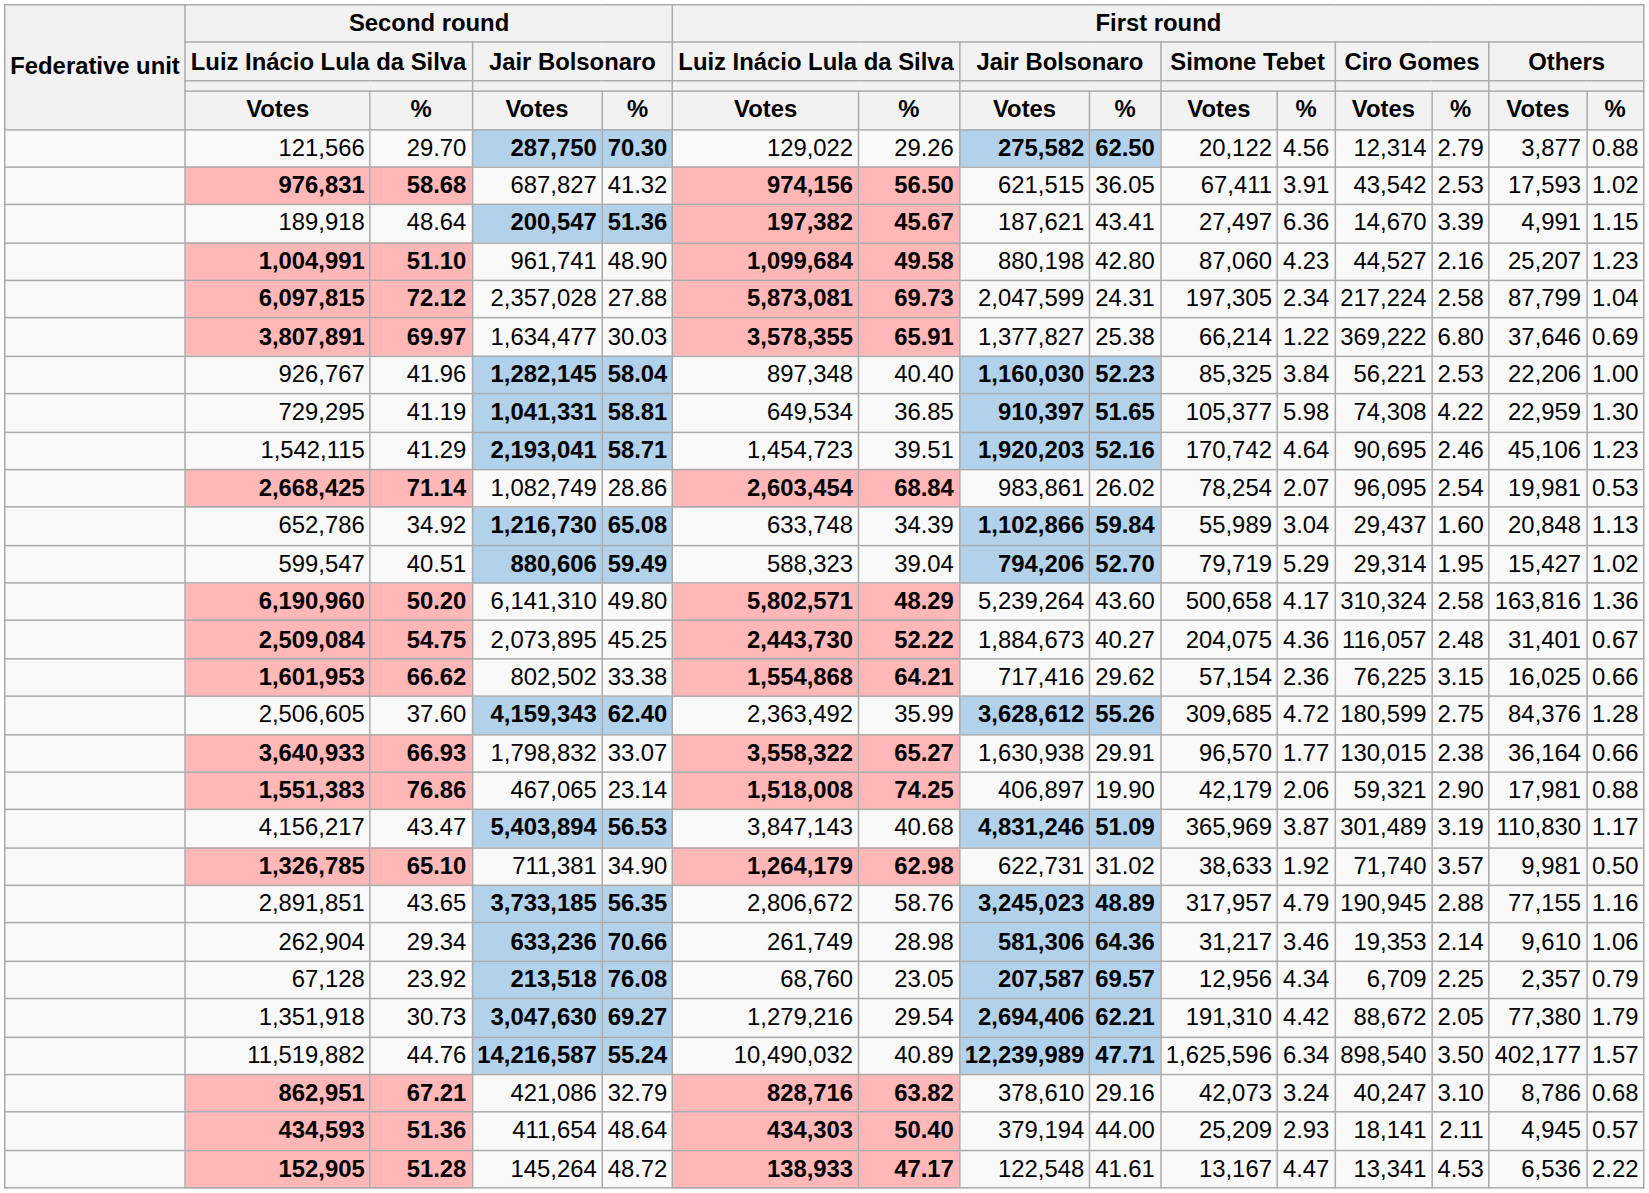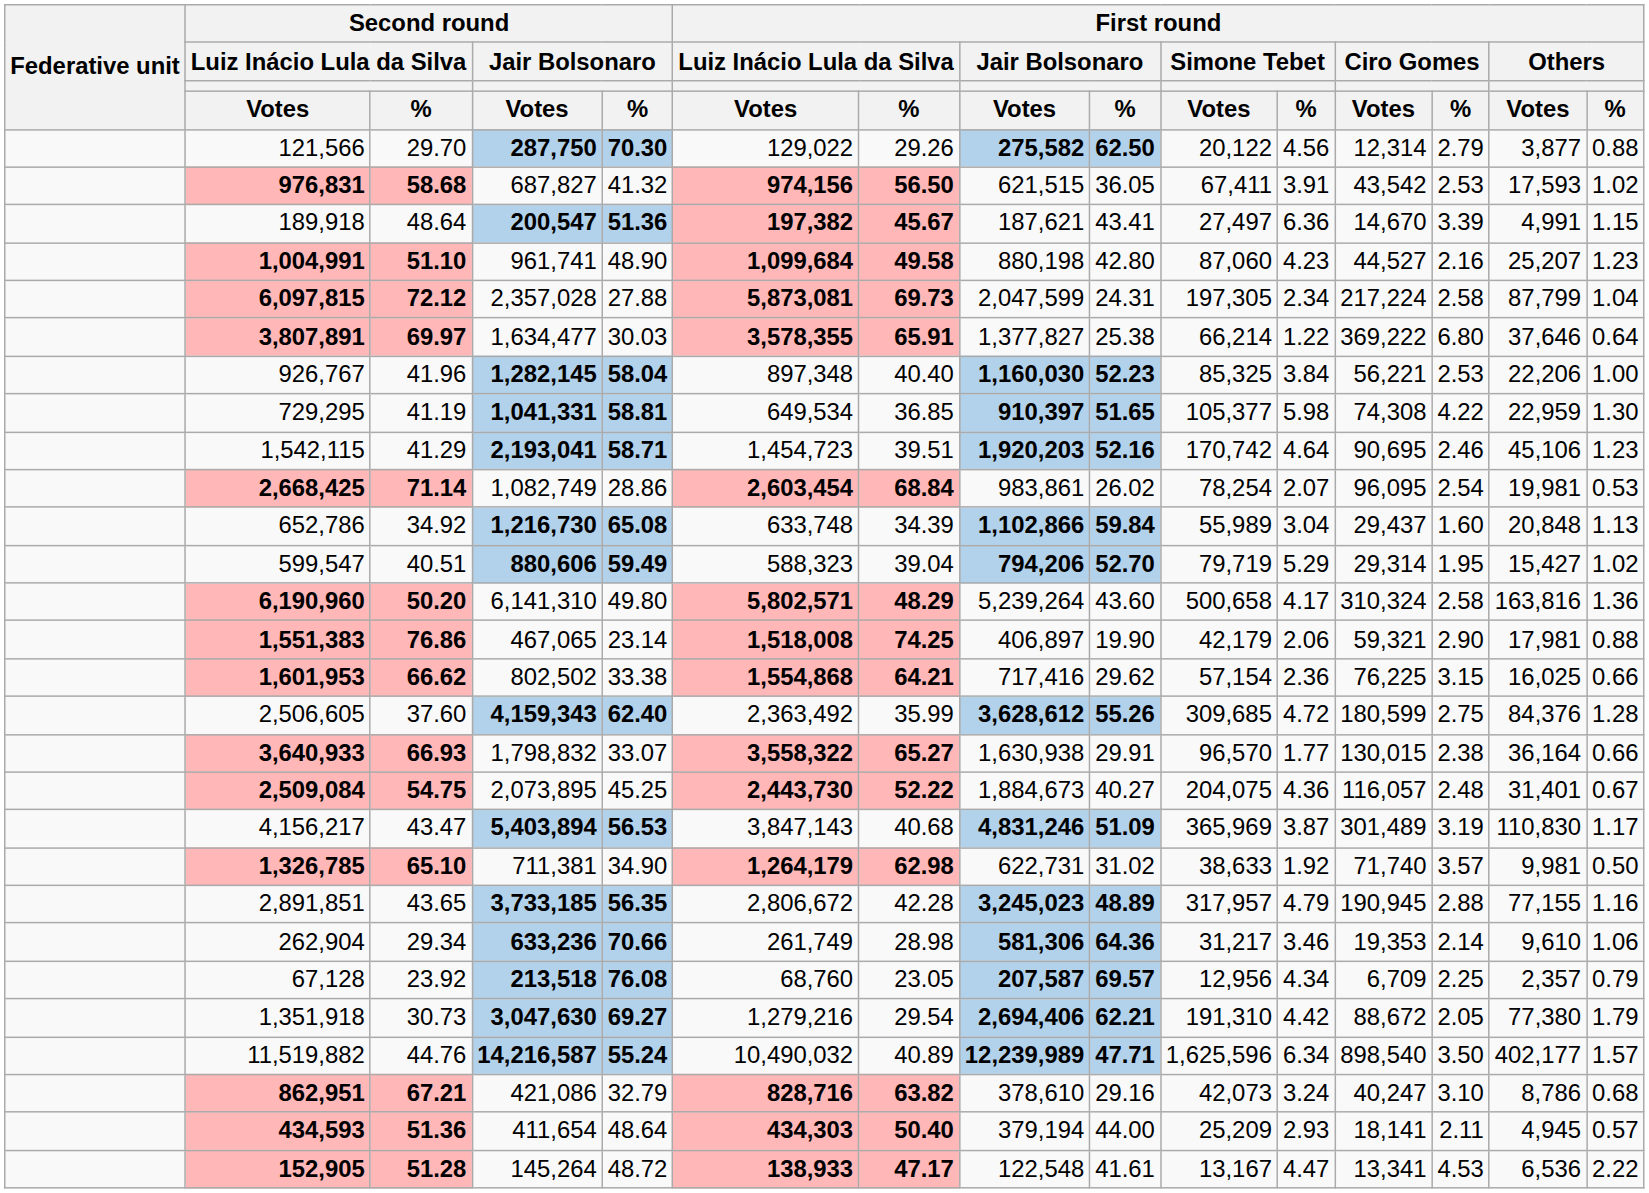3,807,891 | First round / Others / %: 0.69 -> 0.64
rows swapped: 2,509,084 <-> 1,551,383
2,891,851 | First round / Luiz Inácio Lula da Silva / %: 58.76 -> 42.28
